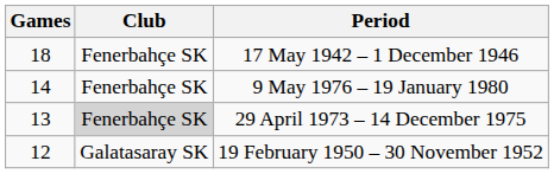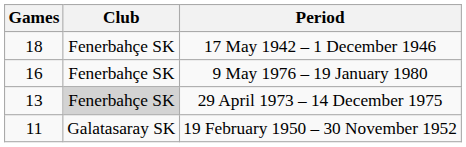9 May 1976 – 19 January 1980 | Games: 14 -> 16
19 February 1950 – 30 November 1952 | Games: 12 -> 11
